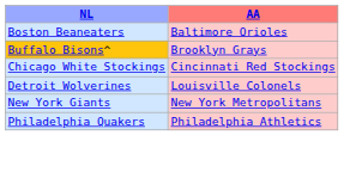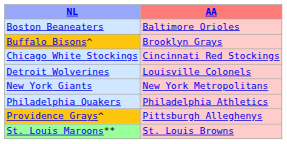+ row: Providence Grays^ | Pittsburgh Alleghenys
+ row: St. Louis Maroons** | St. Louis Browns
